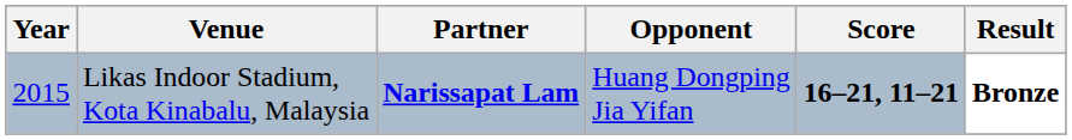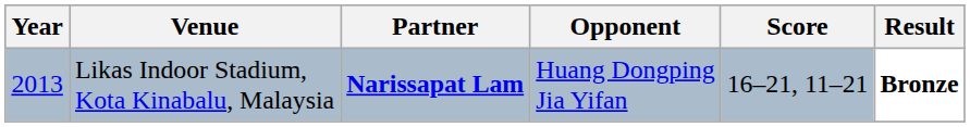Likas Indoor Stadium, Kota Kinabalu, Malaysia | Year: 2015 -> 2013
Likas Indoor Stadium, Kota Kinabalu, Malaysia | Score: bold -> normal
